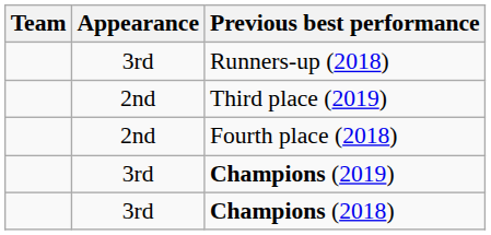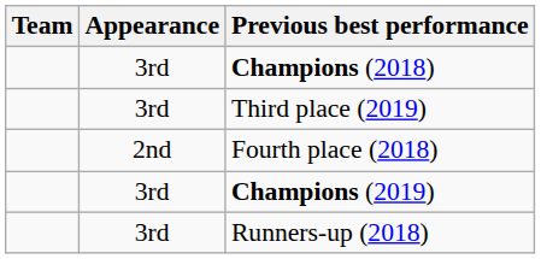rows swapped: Runners-up (2018) <-> Champions (2018)
Third place (2019) | Appearance: 2nd -> 3rd
